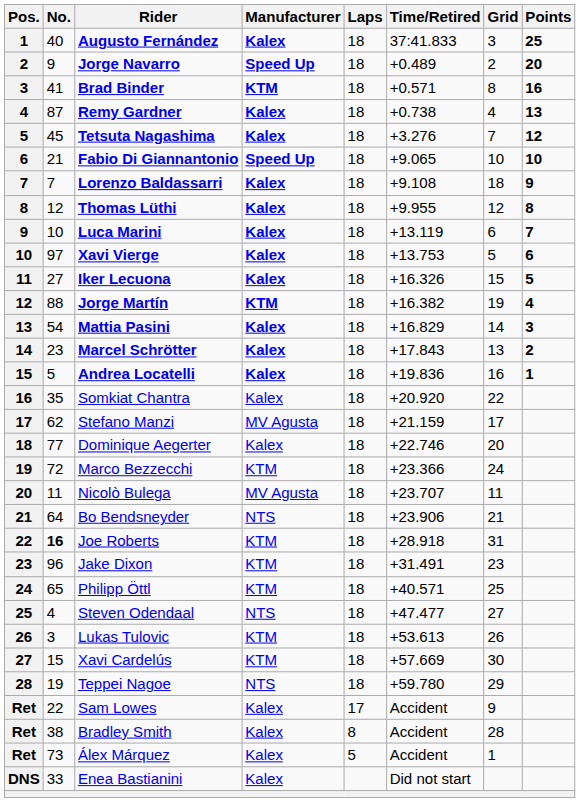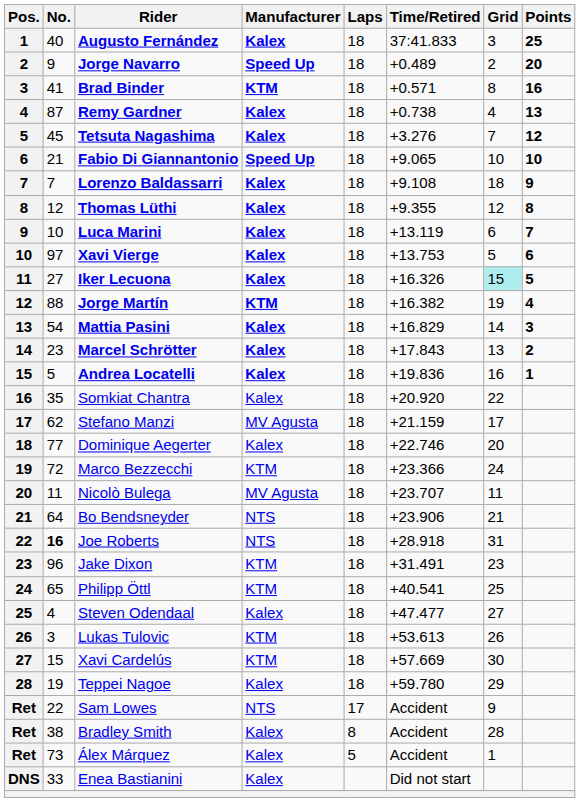Thomas Lüthi | Time/Retired: +9.955 -> +9.355
Iker Lecuona | Grid: no background -> paleturquoise background
Joe Roberts | Manufacturer: KTM -> NTS
Philipp Öttl | Time/Retired: +40.571 -> +40.541
Steven Odendaal | Manufacturer: NTS -> Kalex
Teppei Nagoe | Manufacturer: NTS -> Kalex
Sam Lowes | Manufacturer: Kalex -> NTS
